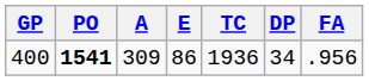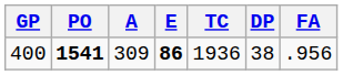400 | E: normal -> bold
400 | DP: 34 -> 38
